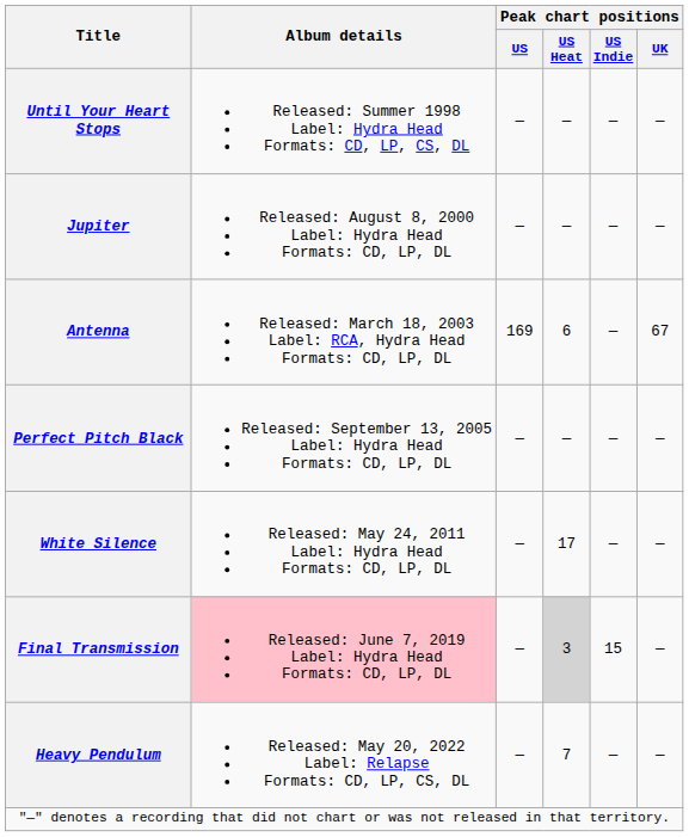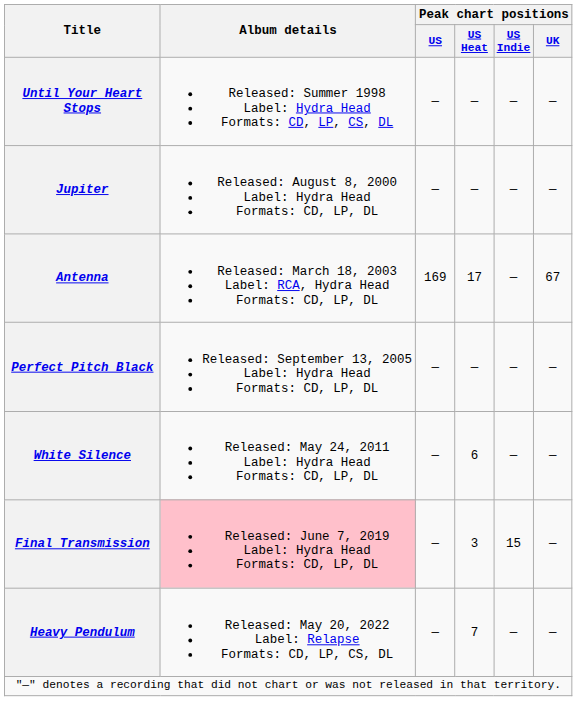Antenna | Peak chart positions / US Heat: 6 -> 17
White Silence | Peak chart positions / US Heat: 17 -> 6
Final Transmission | Peak chart positions / US Heat: lightgrey background -> no background
